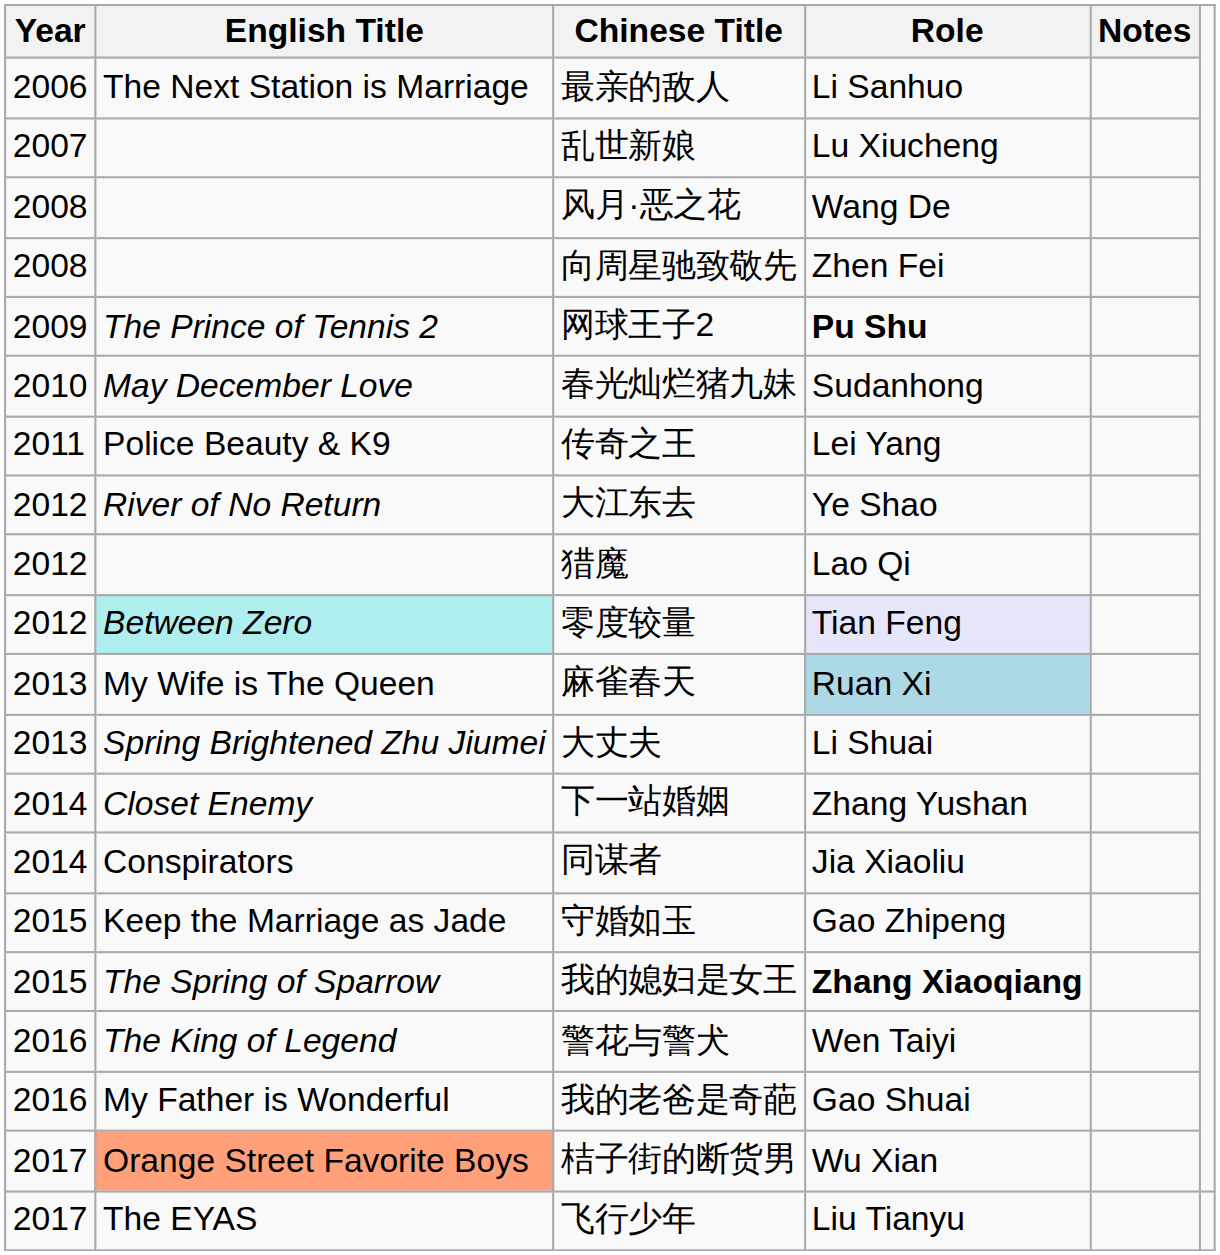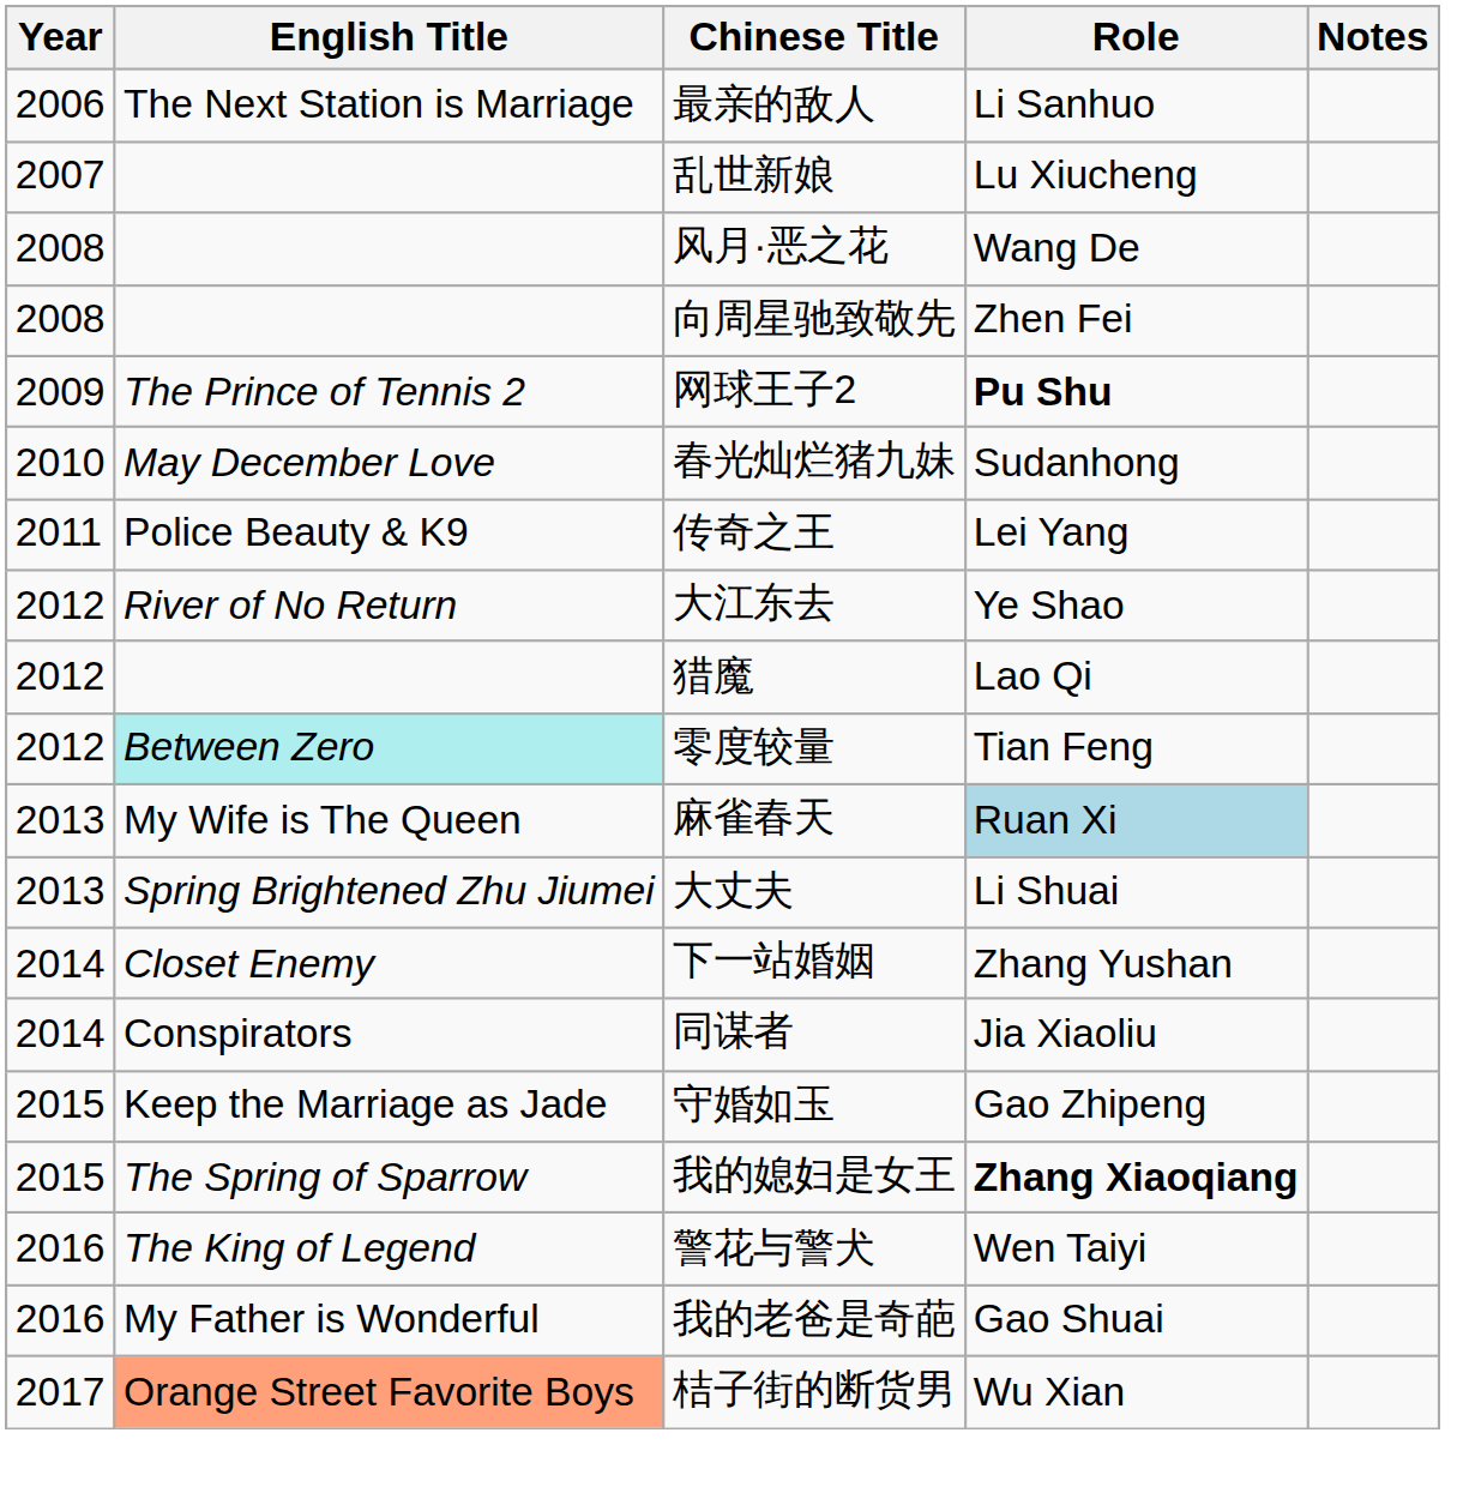零度较量 | Role: lavender background -> no background
- row: 2017 | The EYAS | 飞行少年 | Liu Tianyu
